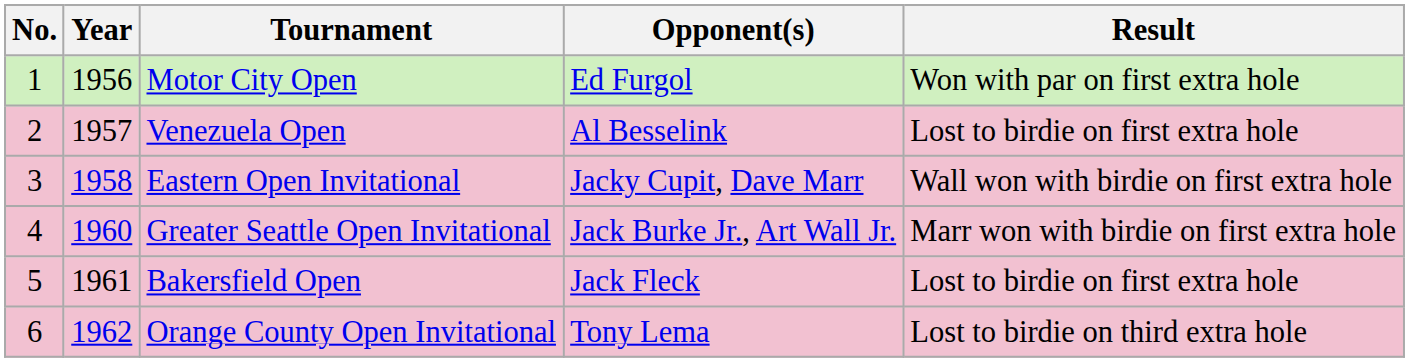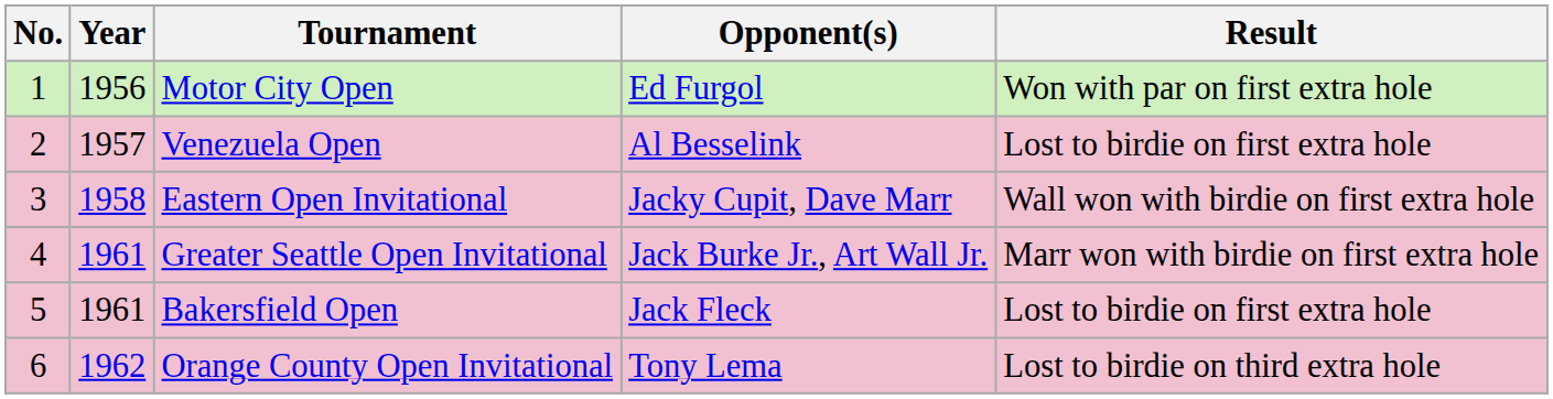Greater Seattle Open Invitational | Year: 1960 -> 1961
